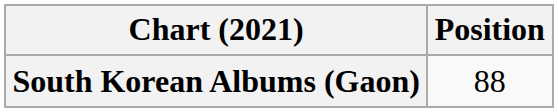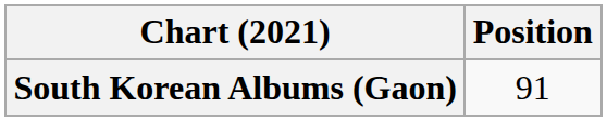South Korean Albums (Gaon) | Position: 88 -> 91
